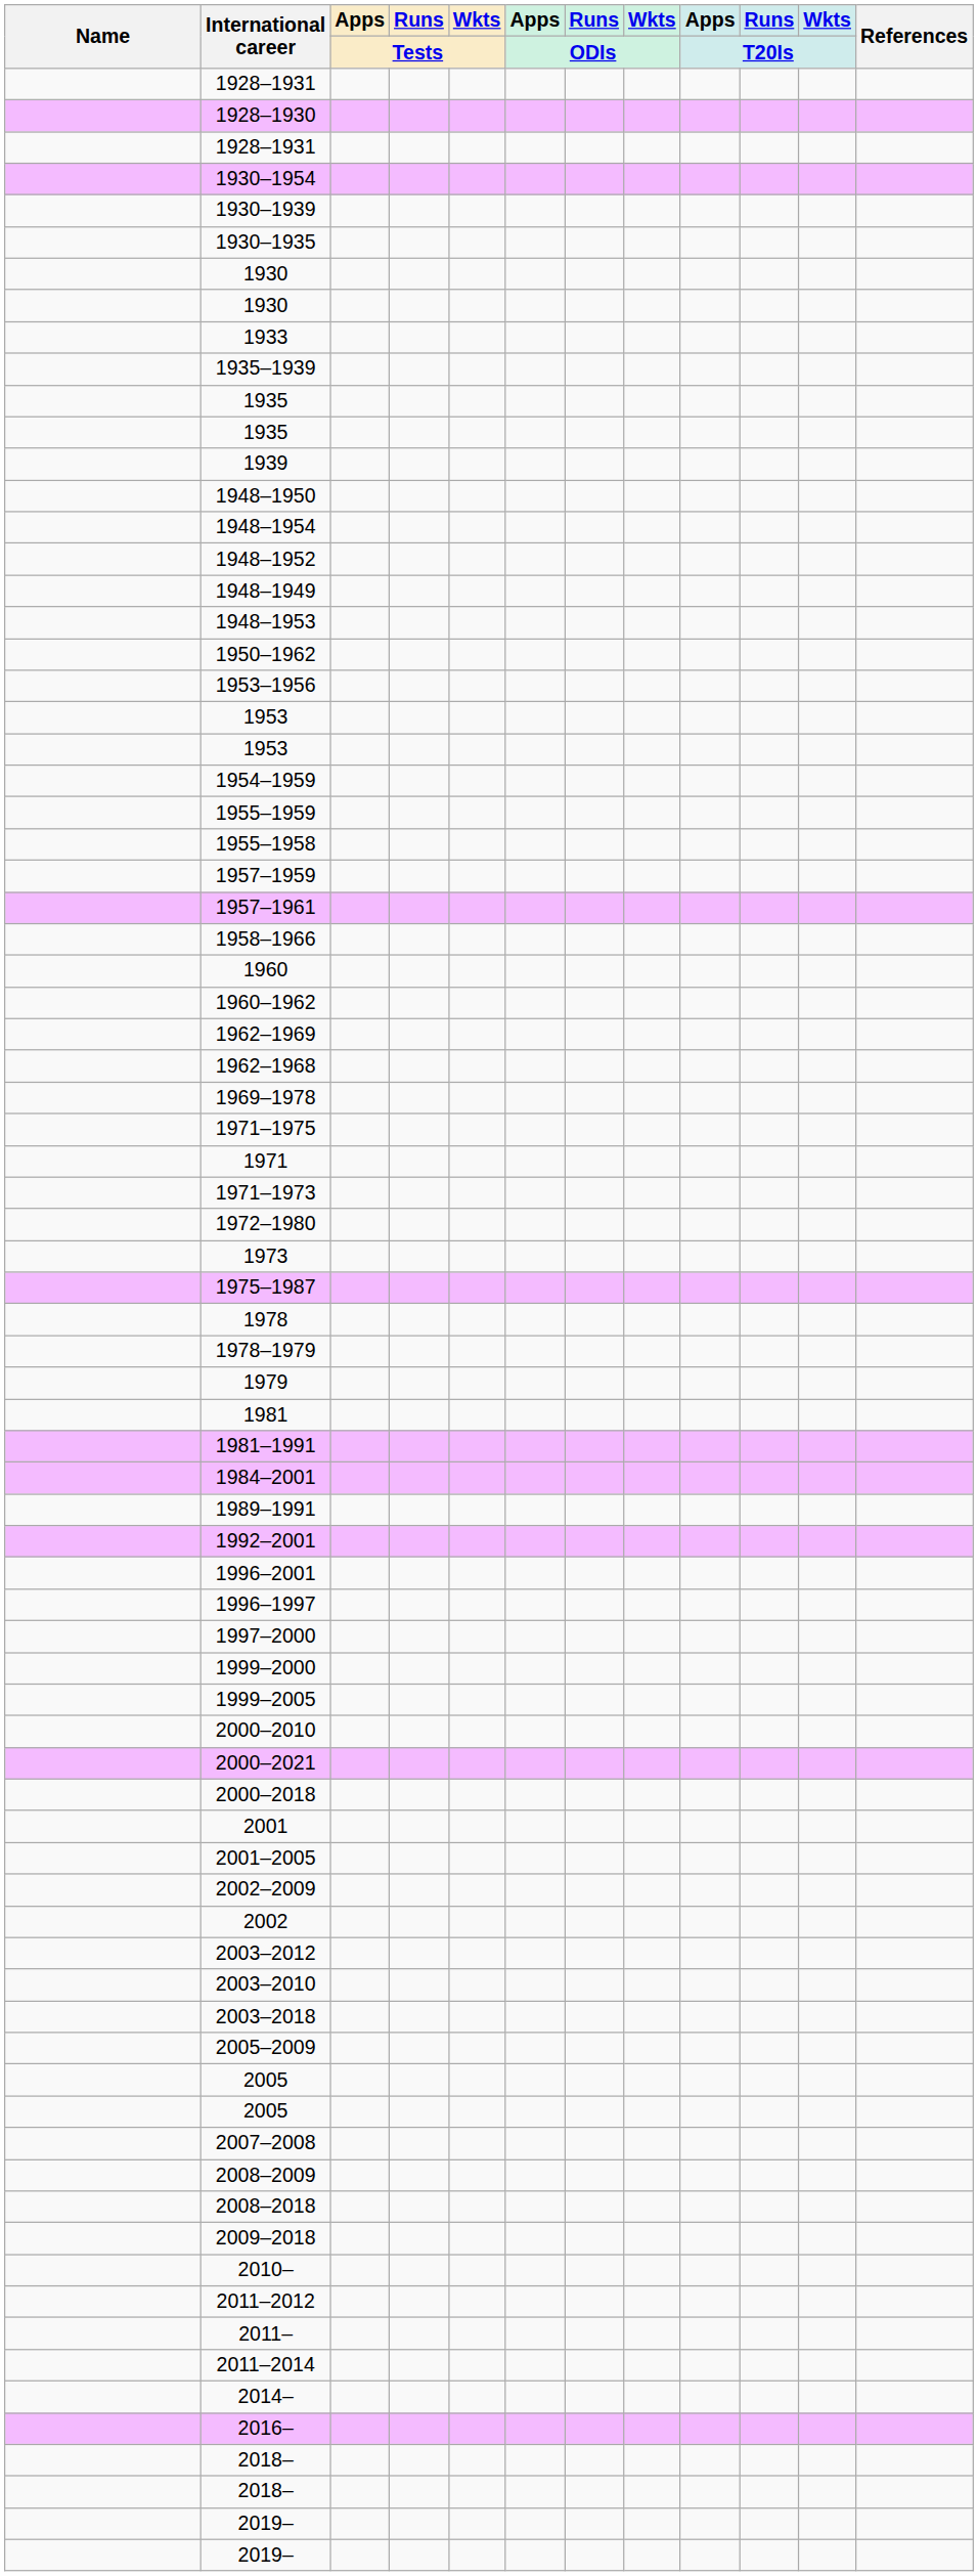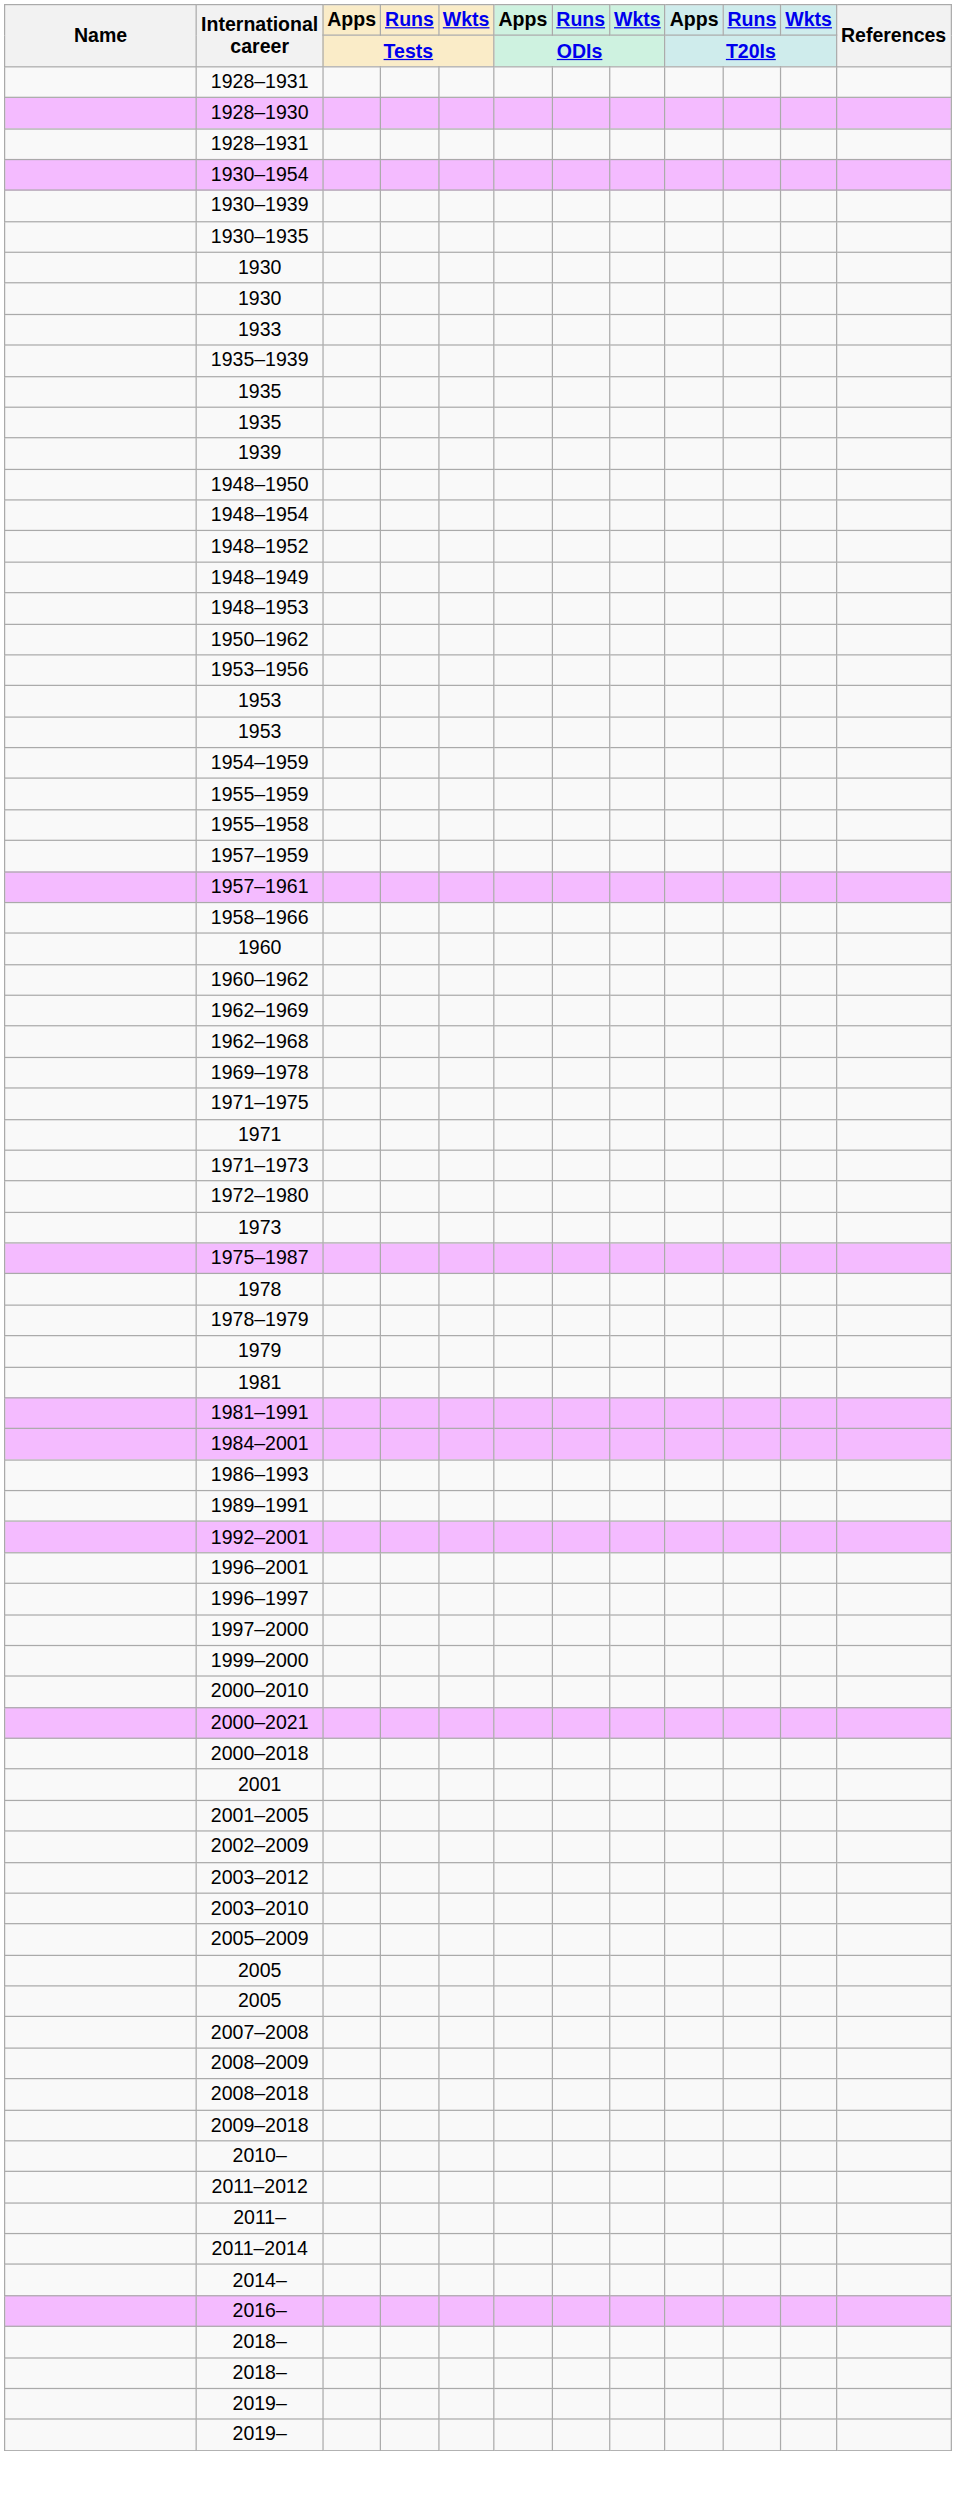+ row: 1986–1993
- row: 1999–2005
- row: 2002
- row: 2003–2018
